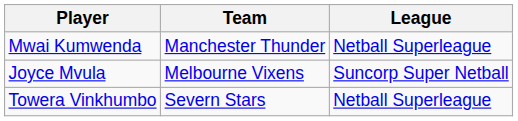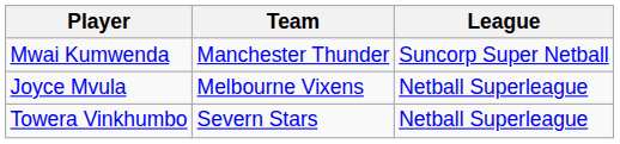Mwai Kumwenda | League: Netball Superleague -> Suncorp Super Netball
Joyce Mvula | League: Suncorp Super Netball -> Netball Superleague
